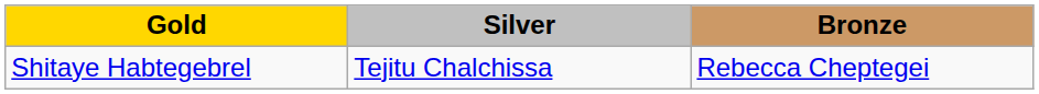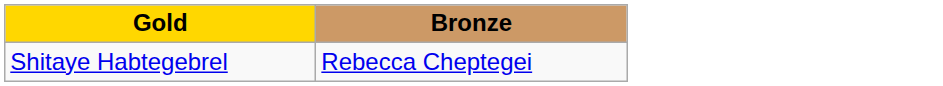- column: Silver | Tejitu Chalchissa
